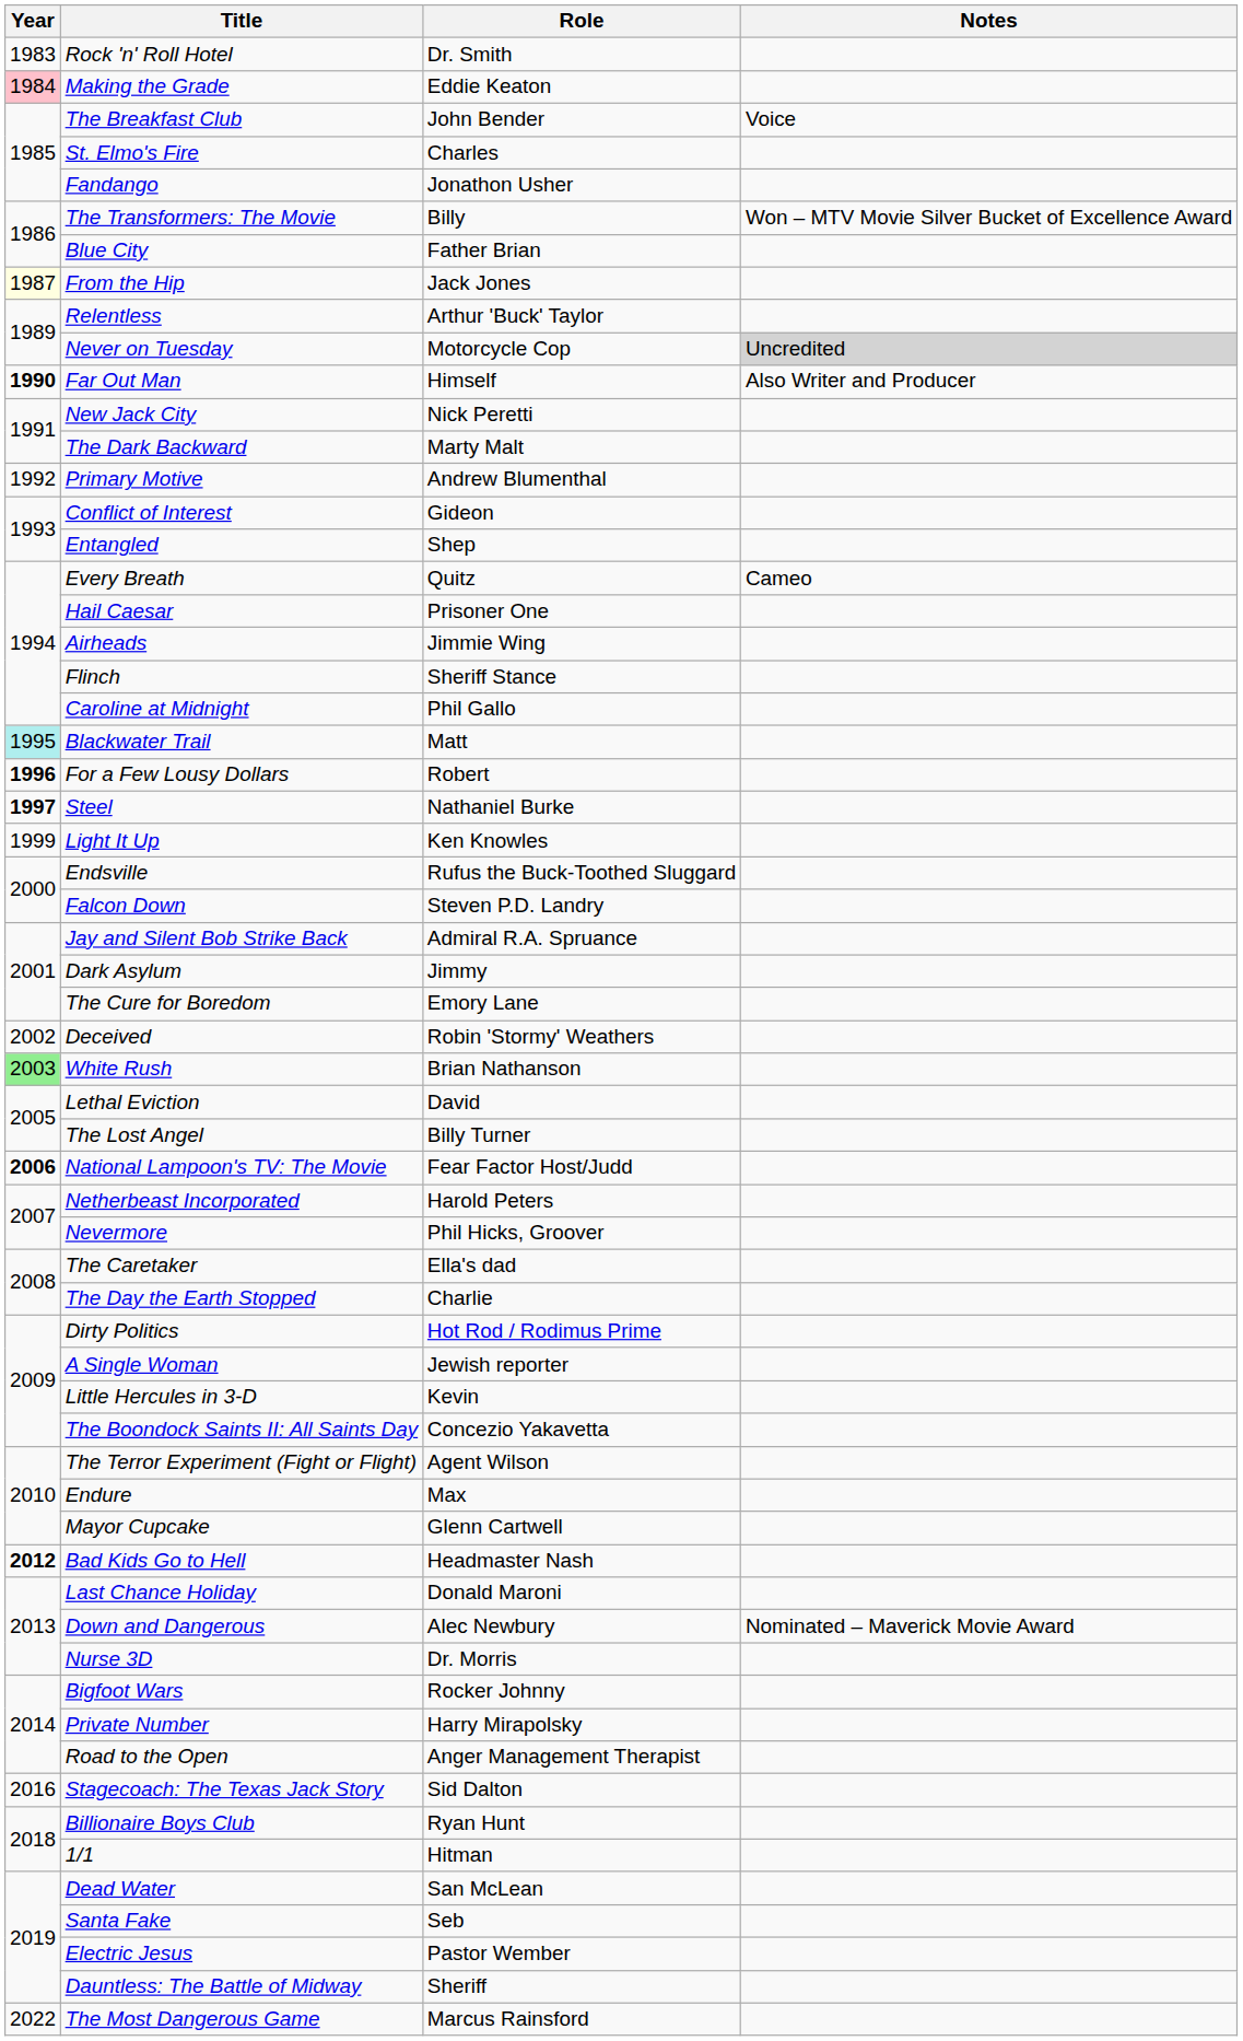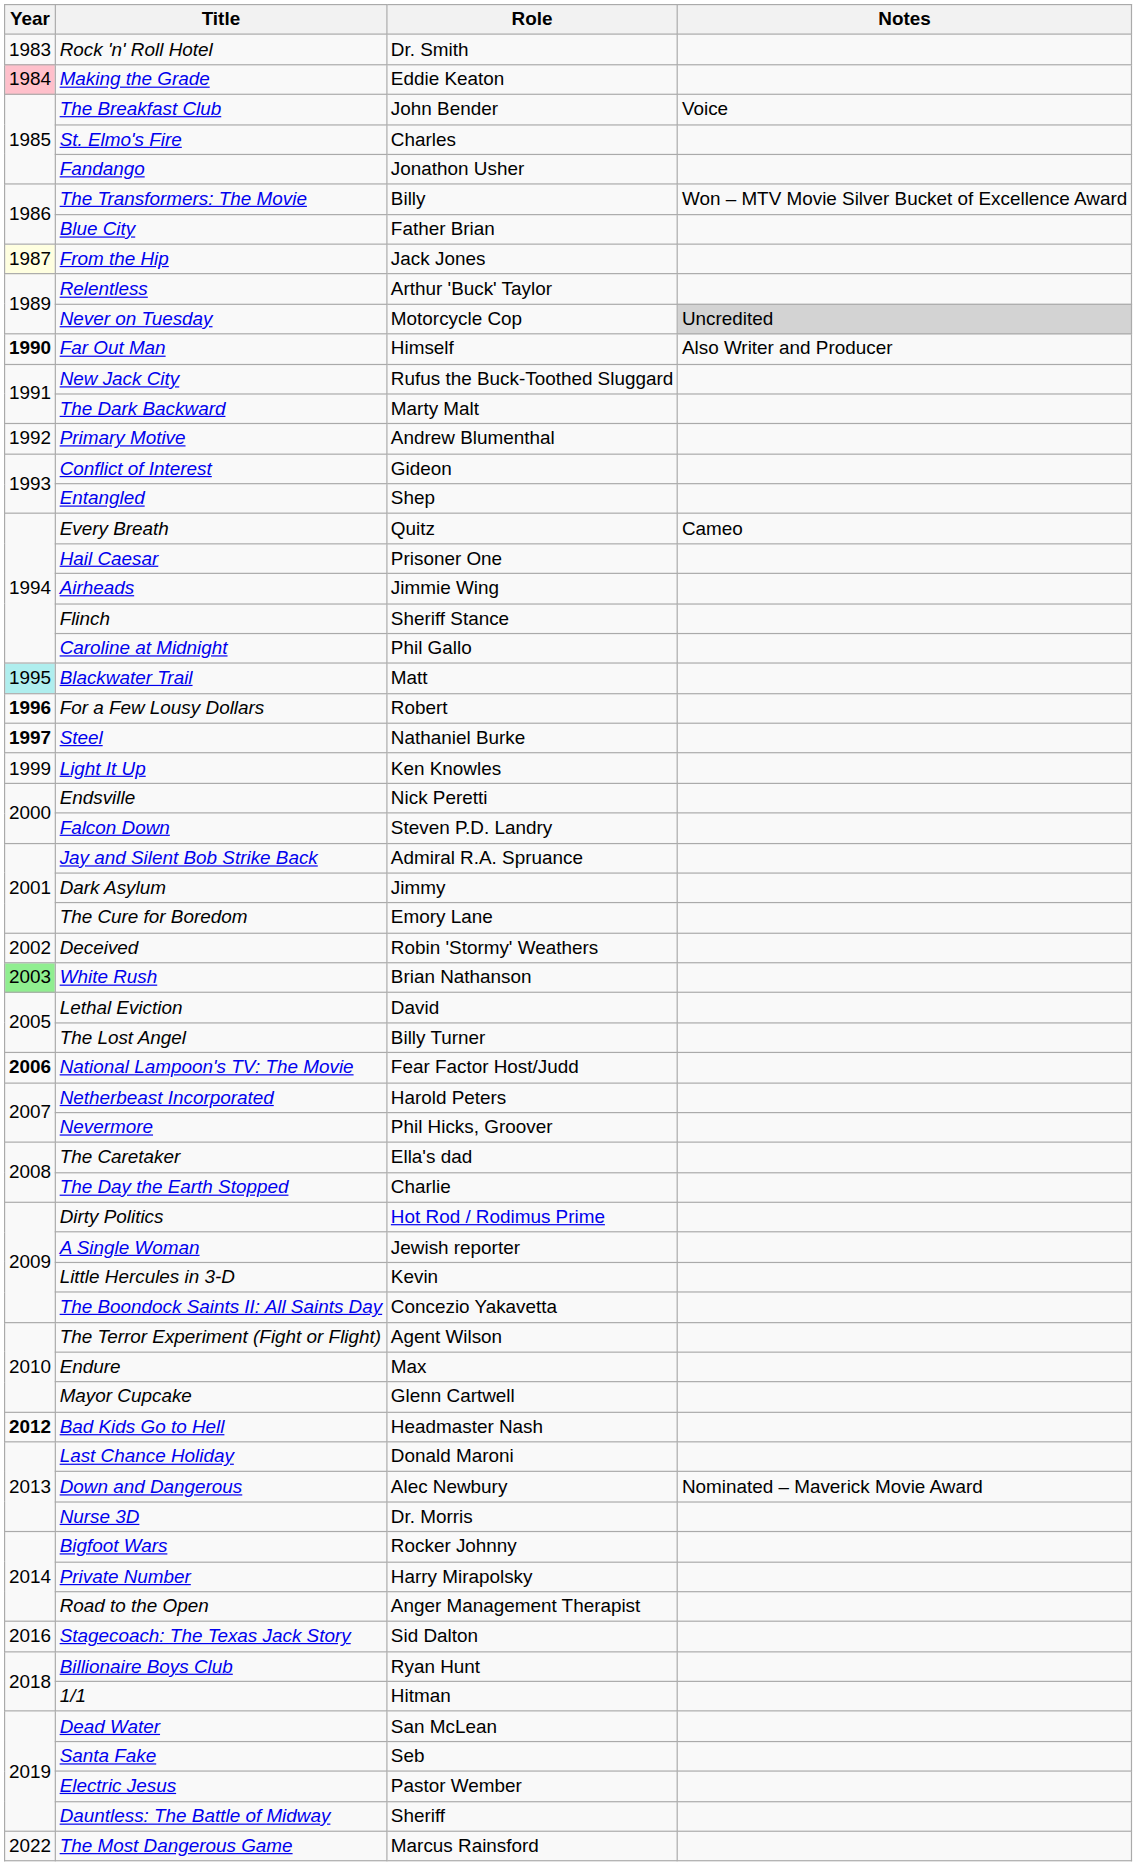New Jack City | Role: Nick Peretti -> Rufus the Buck-Toothed Sluggard
Endsville | Role: Rufus the Buck-Toothed Sluggard -> Nick Peretti
